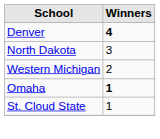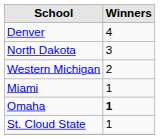Denver | Winners: bold -> normal
+ row: Miami | 1
